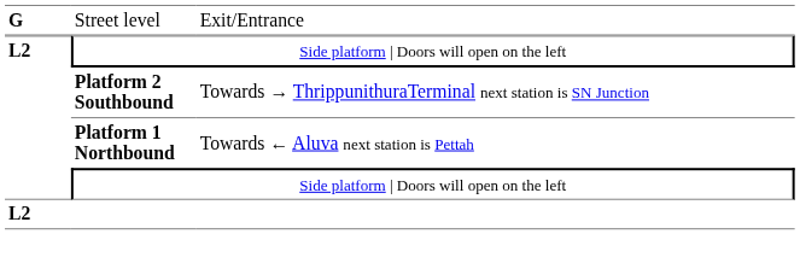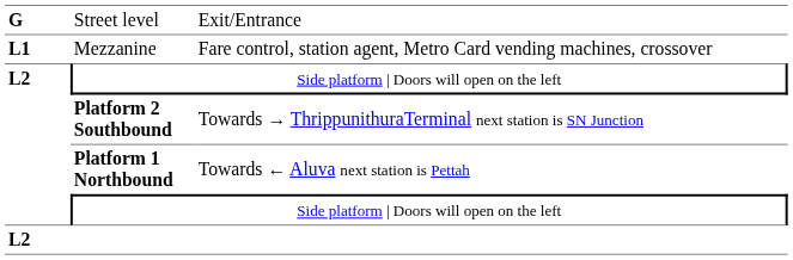+ row: L1 | Mezzanine | Fare control, station agent, Metro Card vending machines, crossover
